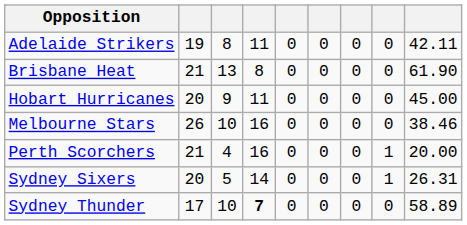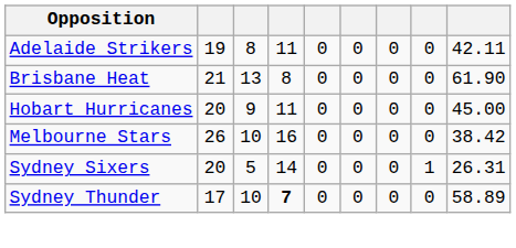Melbourne Stars | column 9: 38.46 -> 38.42
- row: Perth Scorchers | 21 | 4 | 16 | 0 | 0 | 0 | 1 | 20.00
